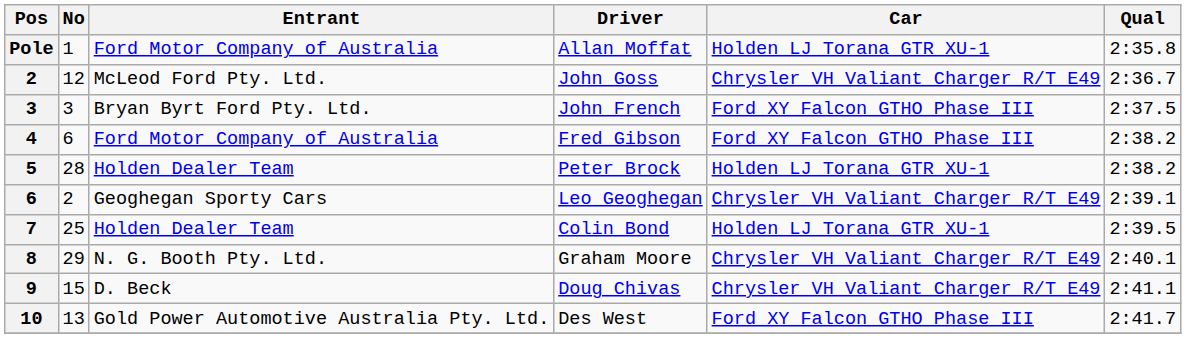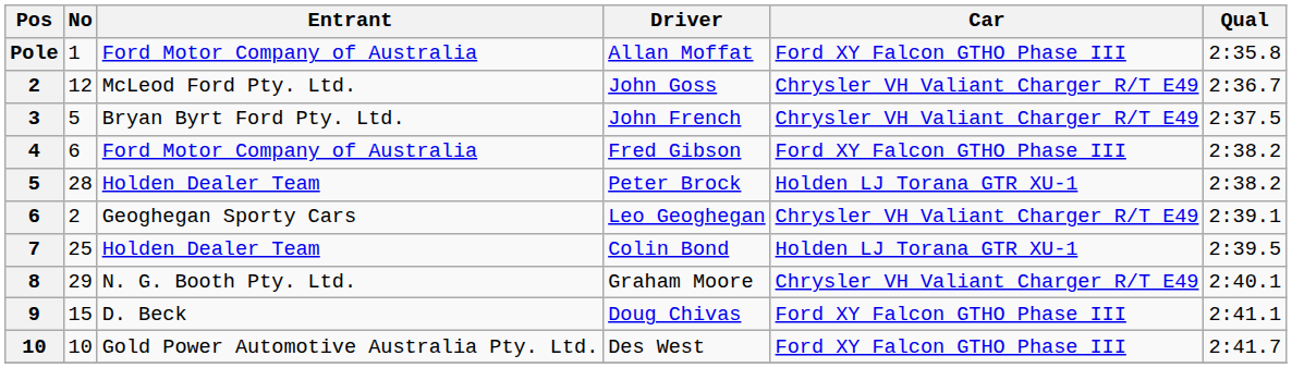Allan Moffat | Car: Holden LJ Torana GTR XU-1 -> Ford XY Falcon GTHO Phase III
John French | No: 3 -> 5
John French | Car: Ford XY Falcon GTHO Phase III -> Chrysler VH Valiant Charger R/T E49
Doug Chivas | Car: Chrysler VH Valiant Charger R/T E49 -> Ford XY Falcon GTHO Phase III
Des West | No: 13 -> 10
